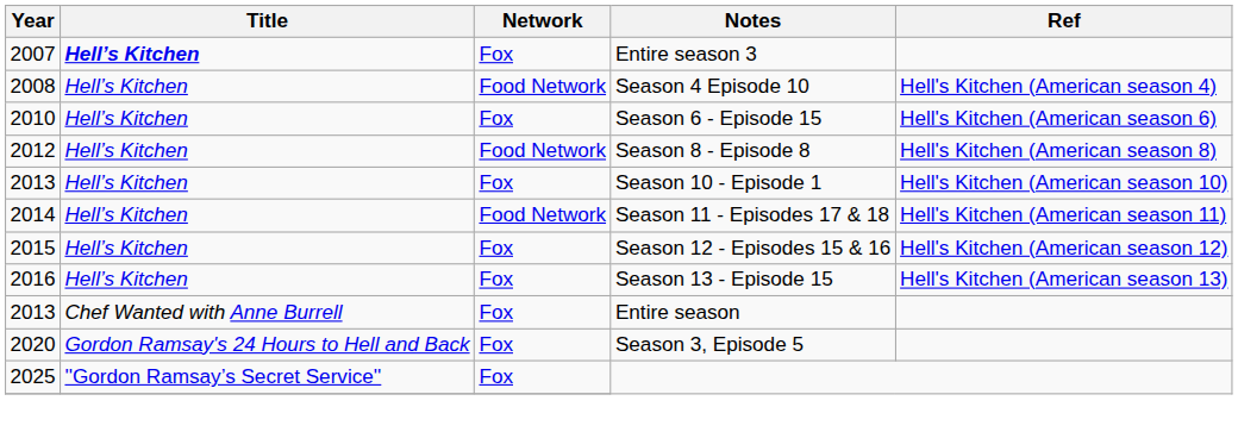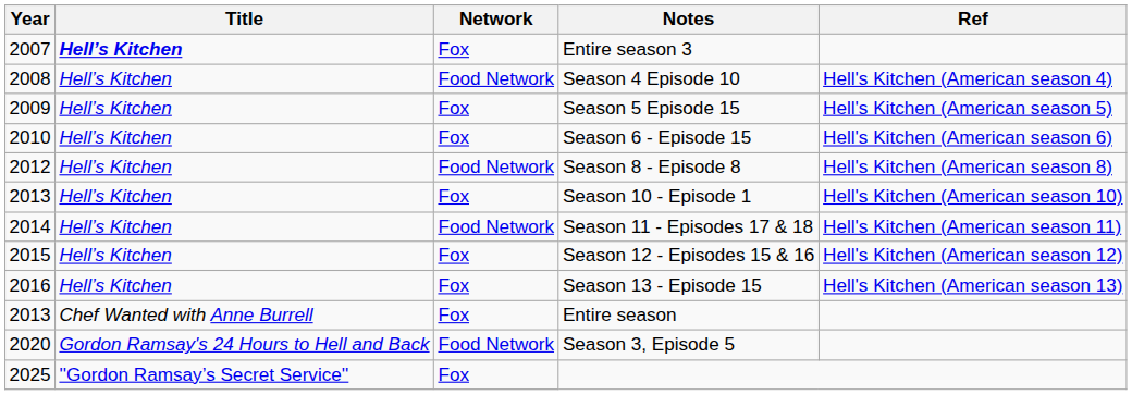+ row: 2009 | Hell’s Kitchen | Fox | Season 5 Episode 15 | Hell's Kitchen (American season 5)
Season 3, Episode 5 | Network: Fox -> Food Network
